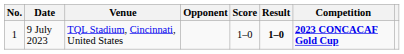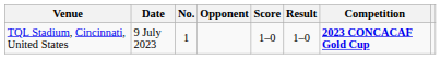columns swapped: No. <-> Venue
9 July 2023 | Result: bold -> normal
